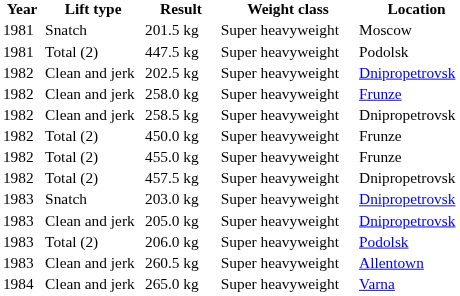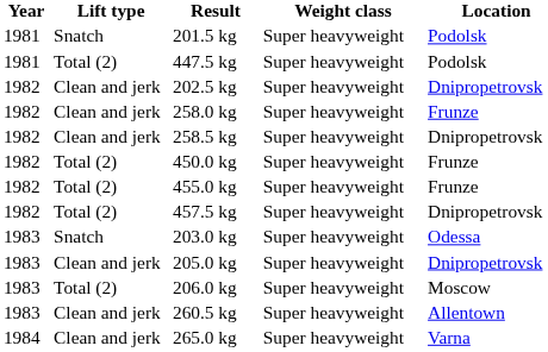201.5 kg | Location: Moscow -> Podolsk
203.0 kg | Location: Dnipropetrovsk -> Odessa
206.0 kg | Location: Podolsk -> Moscow
